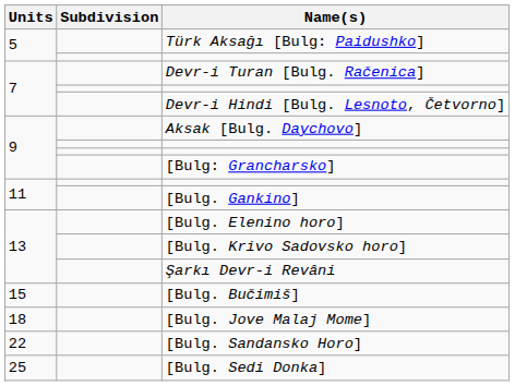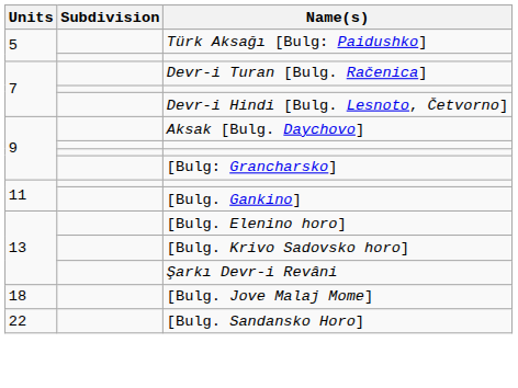- row: 15 | [Bulg. Bučimiš]
- row: 25 | [Bulg. Sedi Donka]
